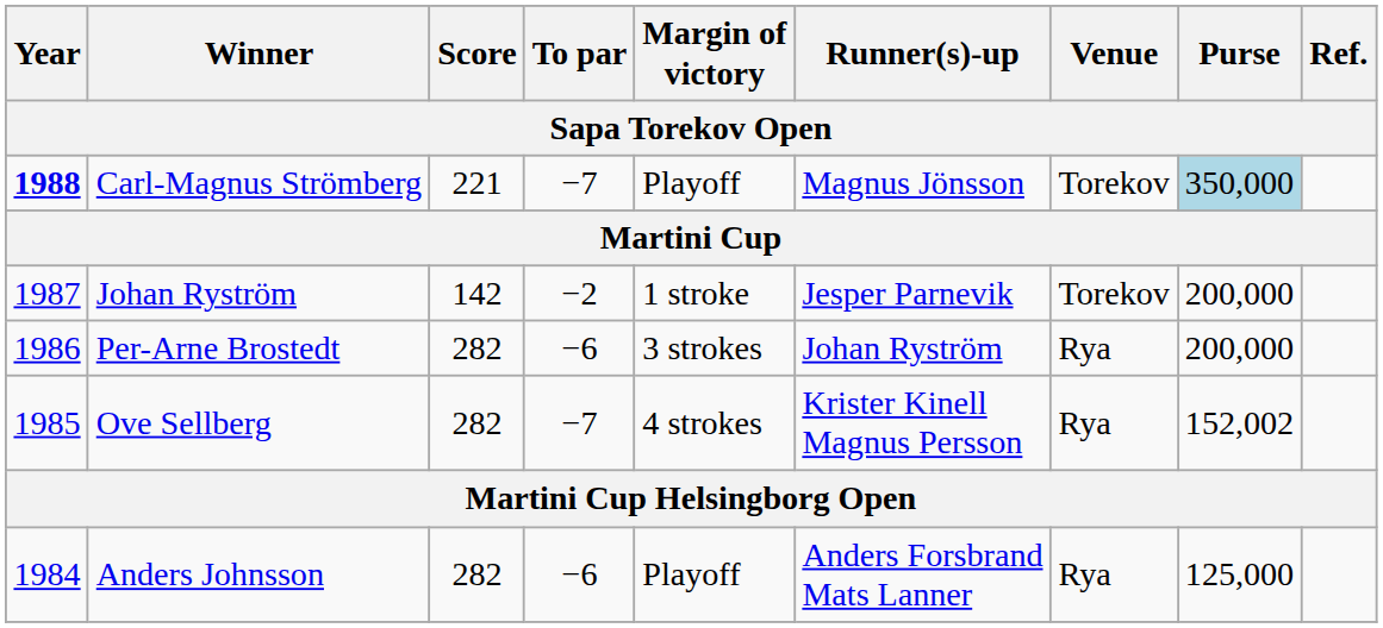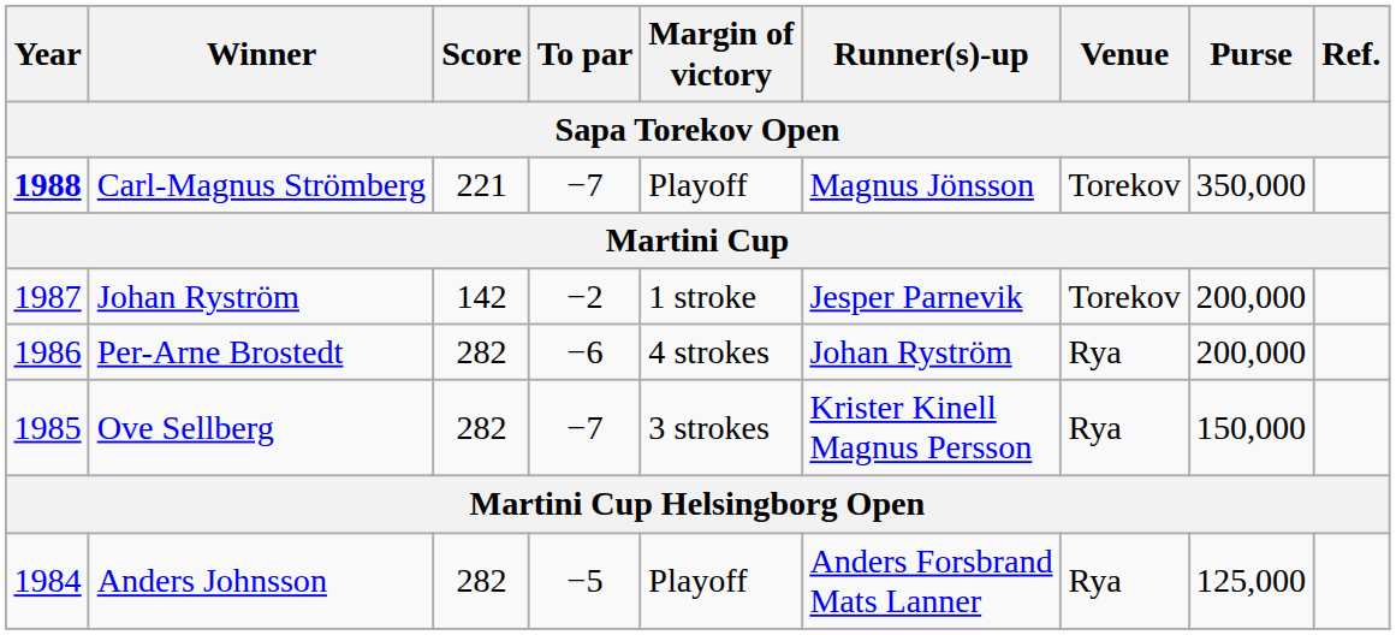Carl-Magnus Strömberg | Purse: lightblue background -> no background
Per-Arne Brostedt | Margin of victory: 3 strokes -> 4 strokes
Ove Sellberg | Margin of victory: 4 strokes -> 3 strokes
Ove Sellberg | Purse: 152,002 -> 150,000
Anders Johnsson | To par: −6 -> −5
